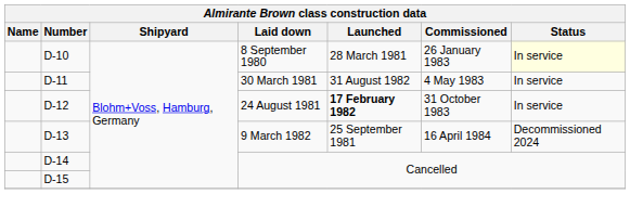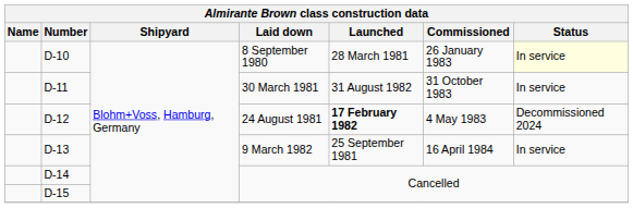D-11 | Almirante Brown class construction data / Commissioned: 4 May 1983 -> 31 October 1983
D-12 | Almirante Brown class construction data / Commissioned: 31 October 1983 -> 4 May 1983
D-12 | Almirante Brown class construction data / Status: In service -> Decommissioned 2024
D-13 | Almirante Brown class construction data / Status: Decommissioned 2024 -> In service
